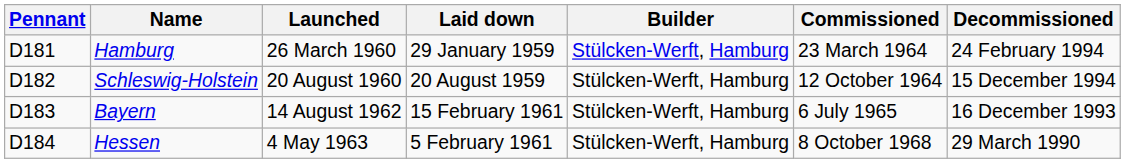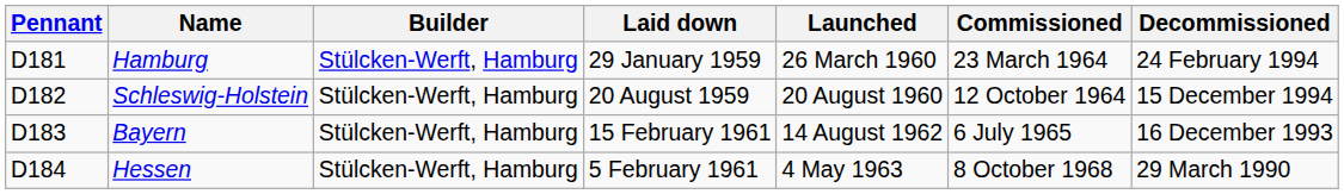columns swapped: Builder <-> Launched
